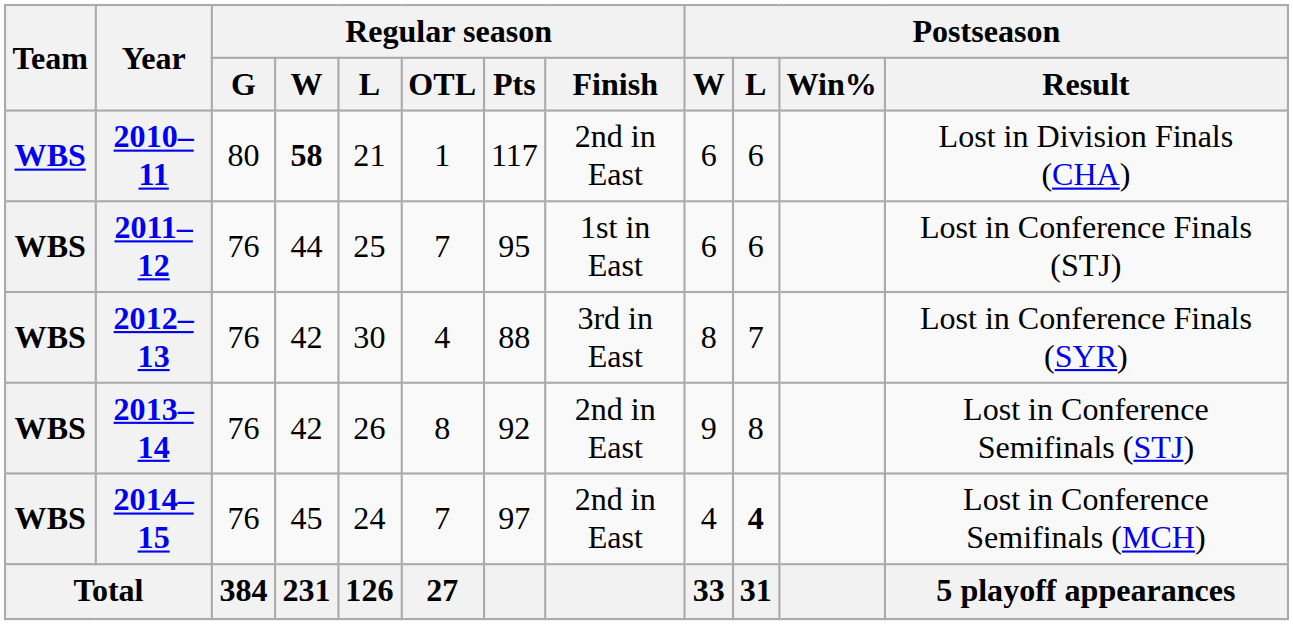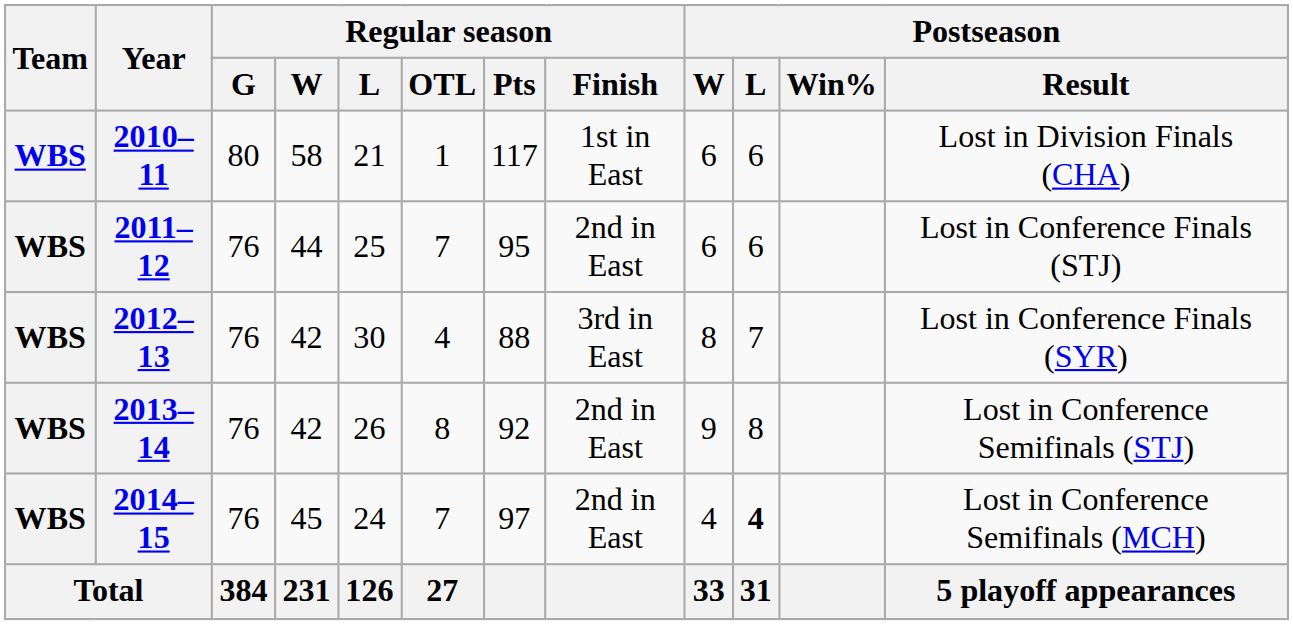2010–11 | Regular season / W: bold -> normal
2010–11 | Regular season / Finish: 2nd in East -> 1st in East
2011–12 | Regular season / Finish: 1st in East -> 2nd in East
